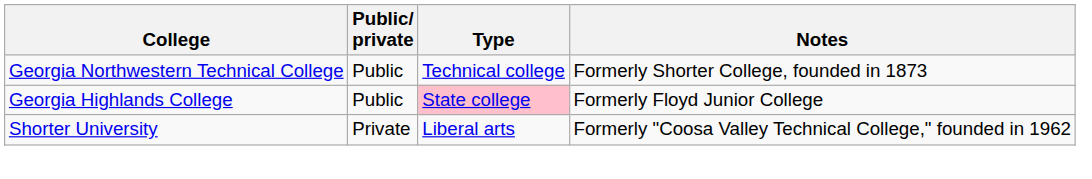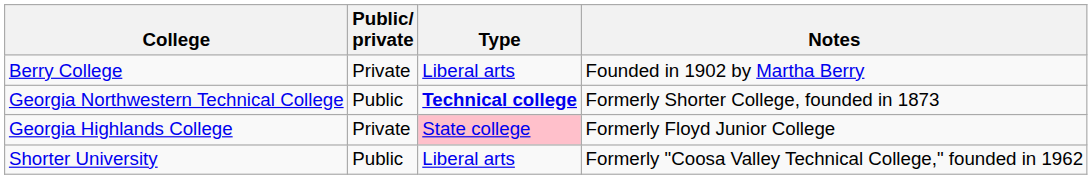+ row: Berry College | Private | Liberal arts | Founded in 1902 by Martha Berry
Georgia Northwestern Technical College | Type: normal -> bold
Georgia Highlands College | Public/ private: Public -> Private
Shorter University | Public/ private: Private -> Public
